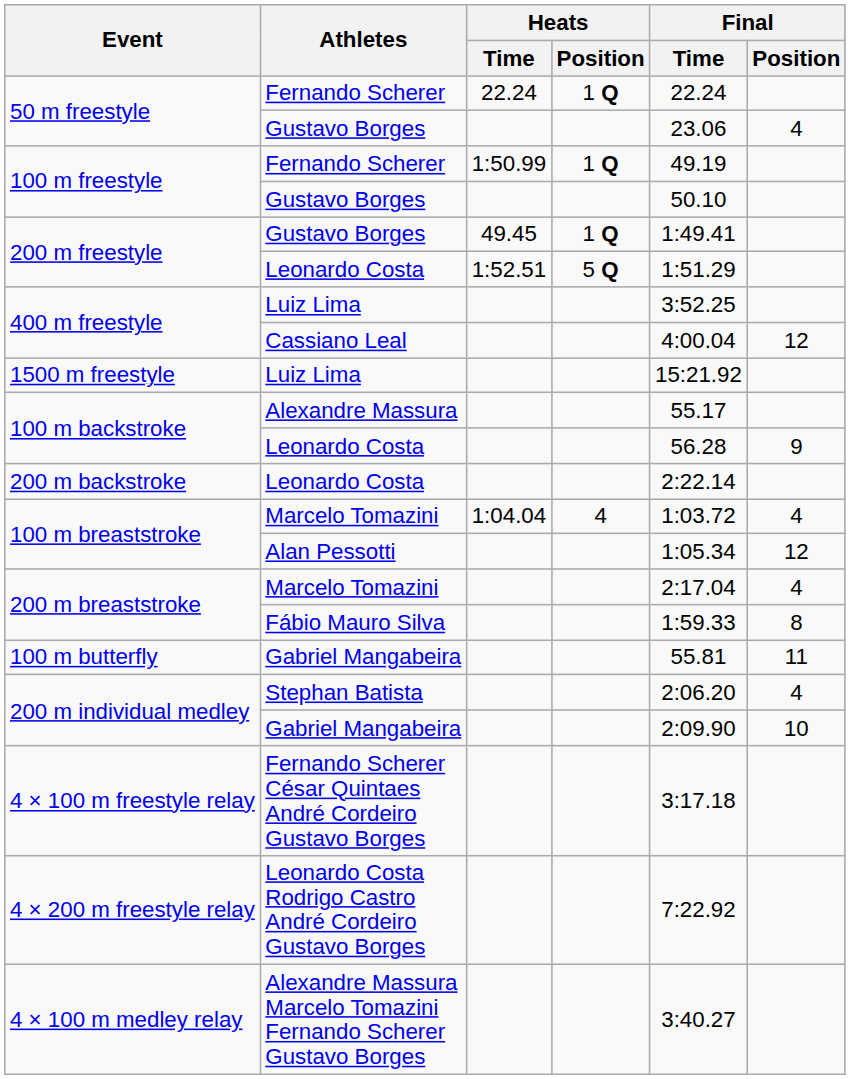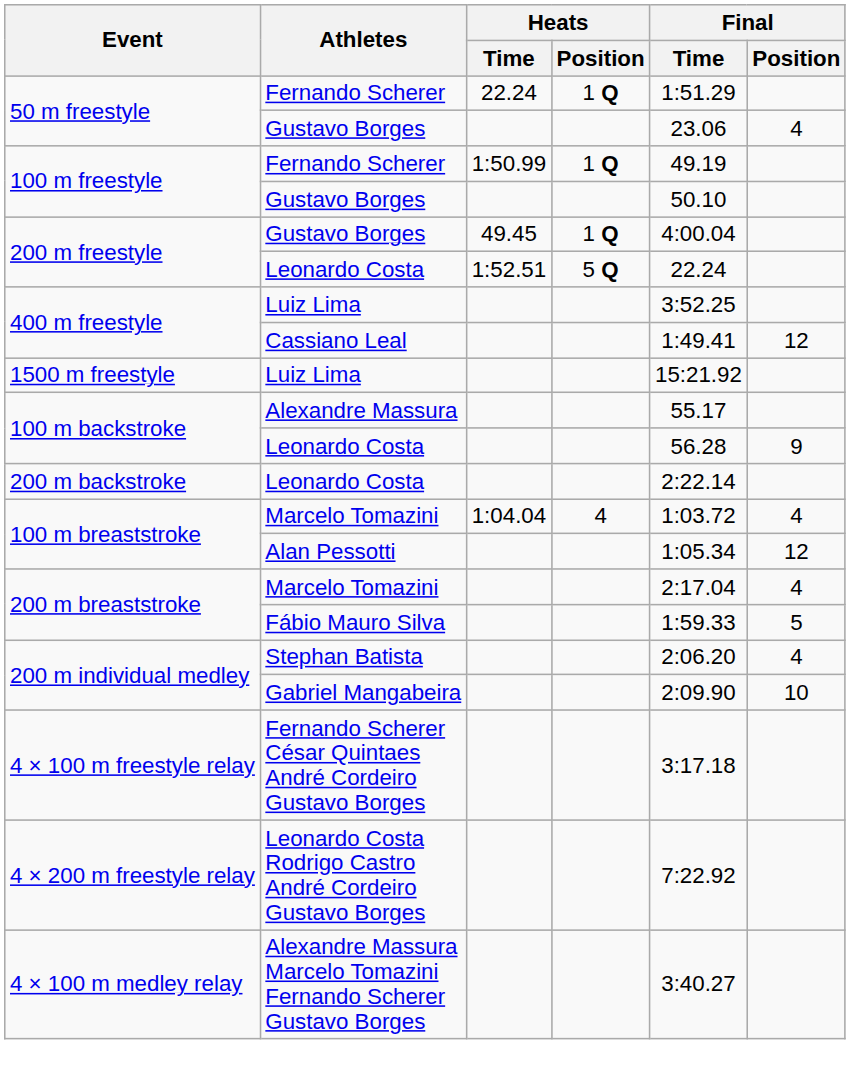50 m freestyle / Fernando Scherer | Final / Time: 22.24 -> 1:51.29
200 m freestyle / Gustavo Borges | Final / Time: 1:49.41 -> 4:00.04
200 m freestyle / Leonardo Costa | Final / Time: 1:51.29 -> 22.24
400 m freestyle / Cassiano Leal | Final / Time: 4:00.04 -> 1:49.41
200 m breaststroke / Fábio Mauro Silva | Final / Position: 8 -> 5
- row: 100 m butterfly | Gabriel Mangabeira | 55.81 | 11
